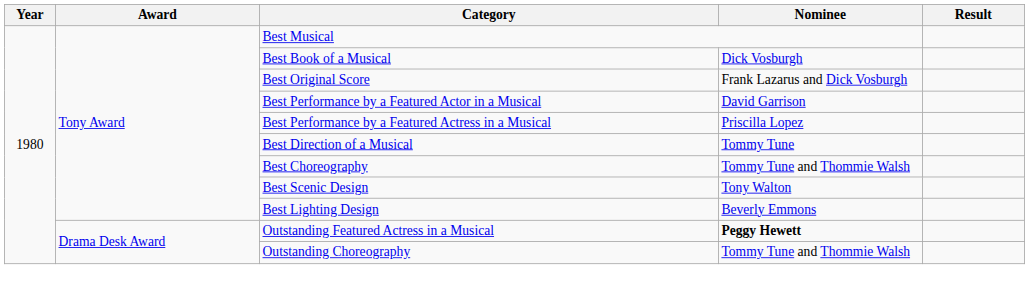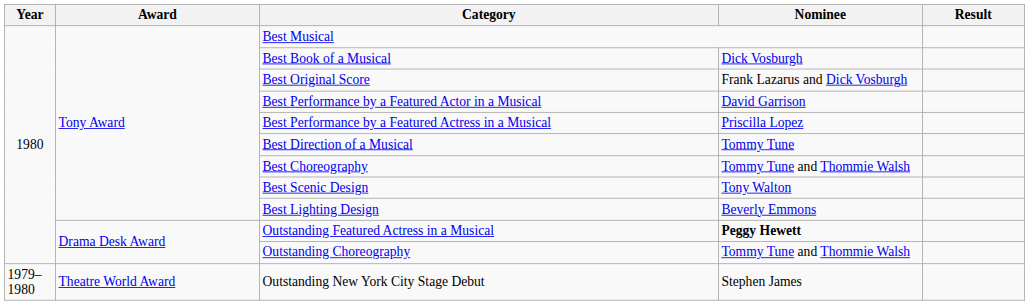+ row: 1979–1980 | Theatre World Award | Outstanding New York City Stage Debut | Stephen James
